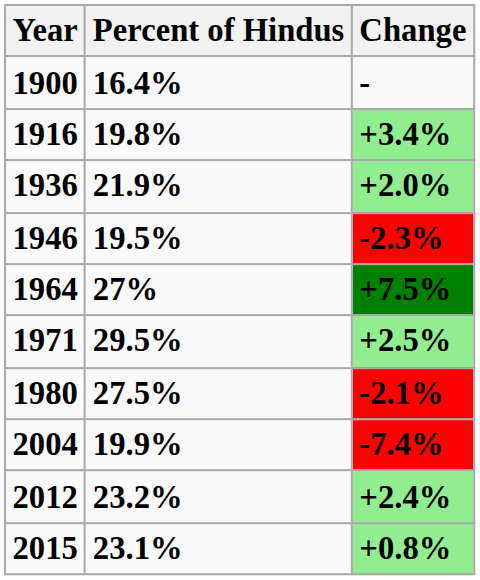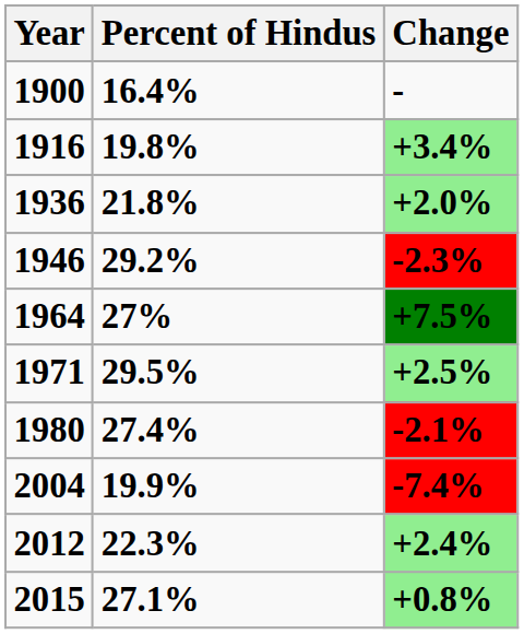1936 | Percent of Hindus: 21.9% -> 21.8%
1946 | Percent of Hindus: 19.5% -> 29.2%
1980 | Percent of Hindus: 27.5% -> 27.4%
2012 | Percent of Hindus: 23.2% -> 22.3%
2015 | Percent of Hindus: 23.1% -> 27.1%
